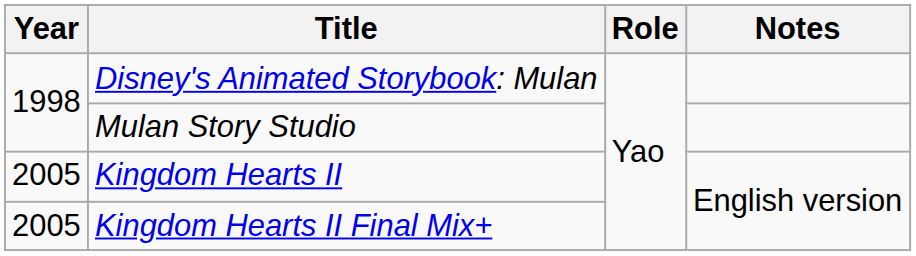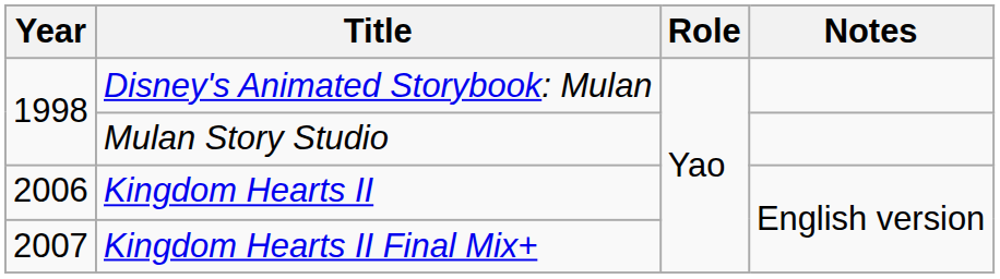Kingdom Hearts II | Year: 2005 -> 2006
Kingdom Hearts II Final Mix+ | Year: 2005 -> 2007
